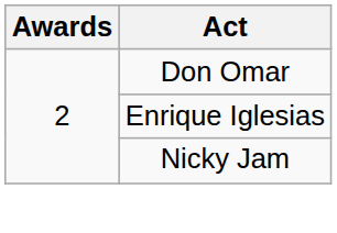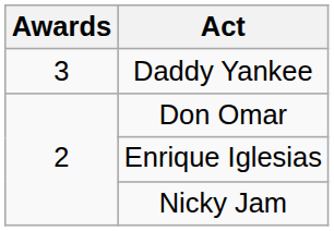+ row: 3 | Daddy Yankee
